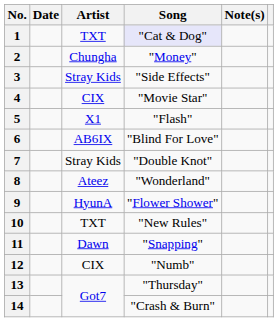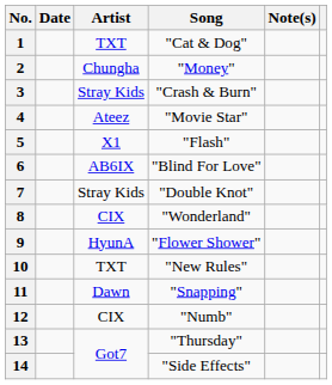1 | Song: lavender background -> no background
3 | Song: "Side Effects" -> "Crash & Burn"
4 | Artist: CIX -> Ateez
8 | Artist: Ateez -> CIX
14 | Song: "Crash & Burn" -> "Side Effects"
